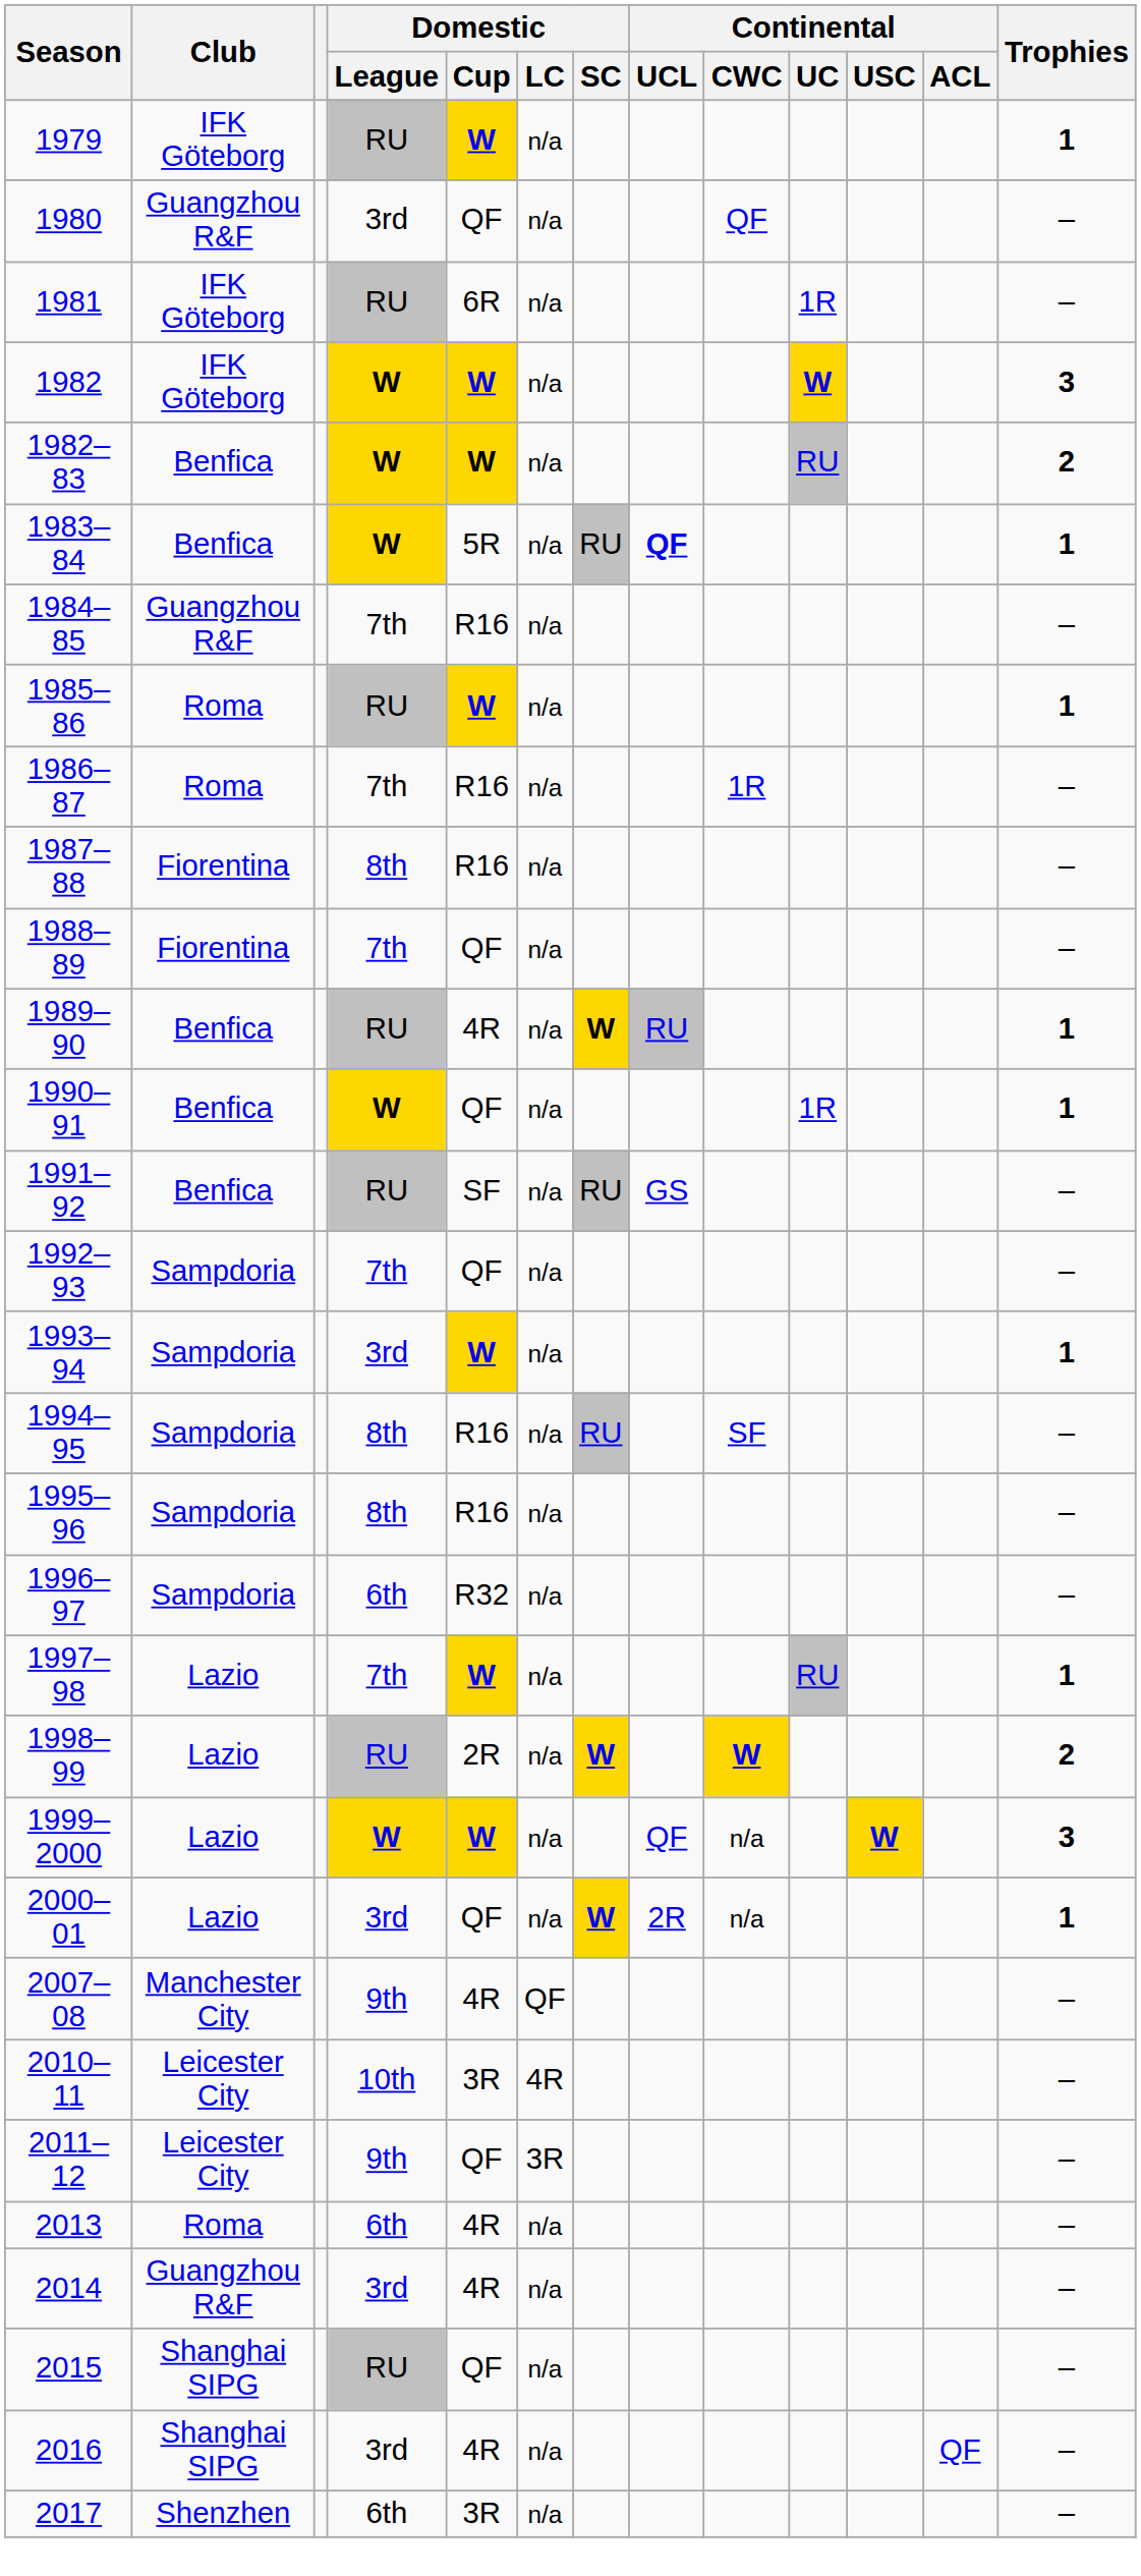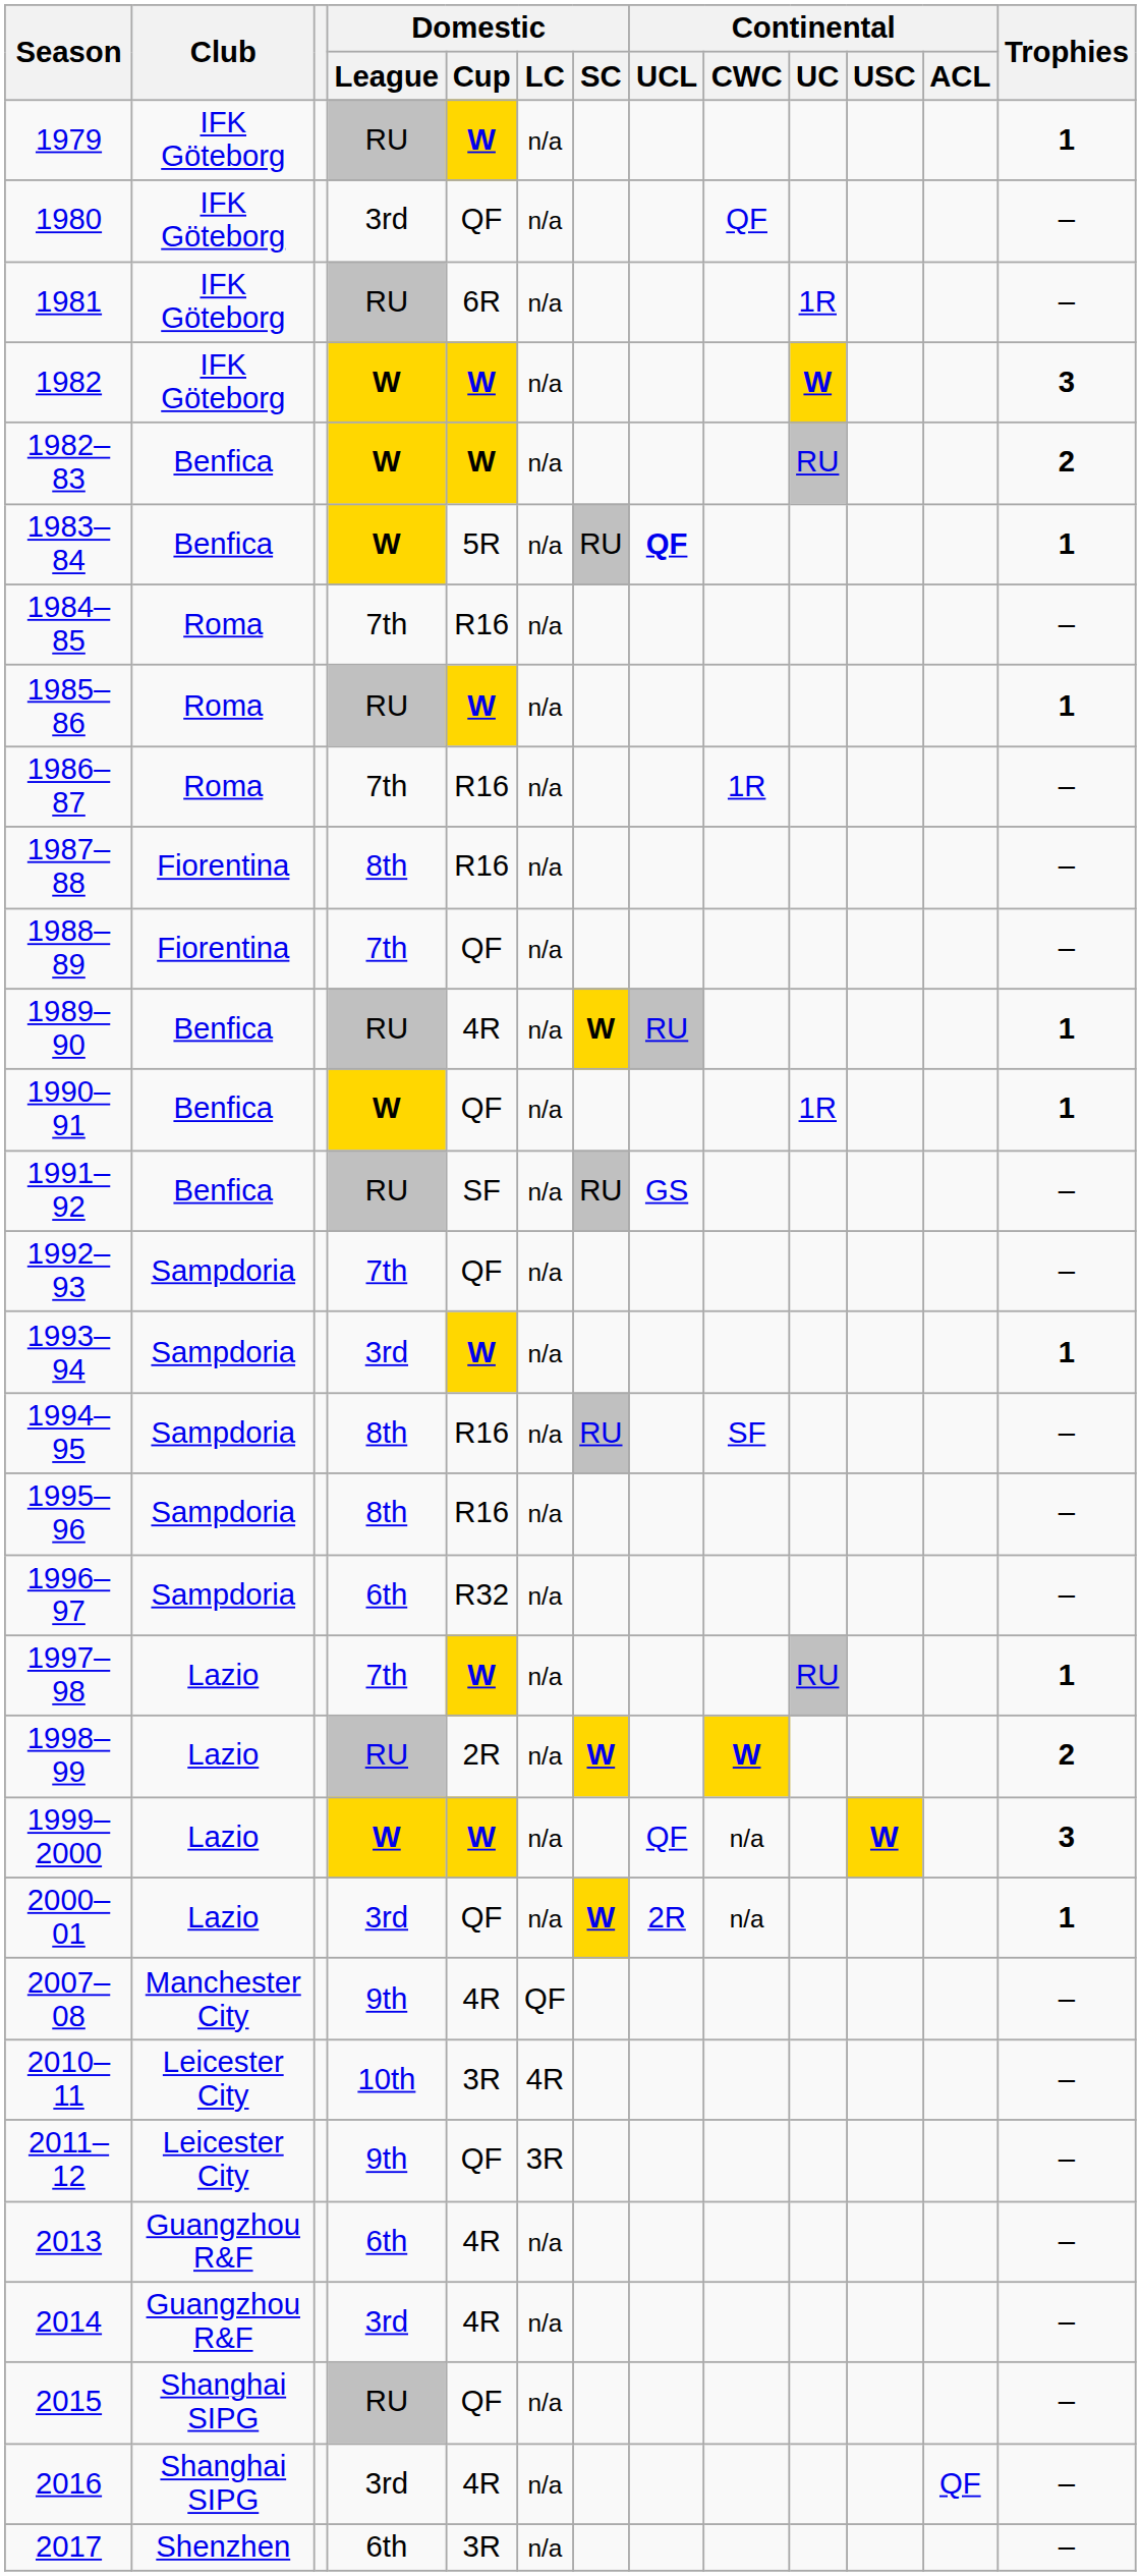1980 | Club: Guangzhou R&F -> IFK Göteborg
1984–85 | Club: Guangzhou R&F -> Roma
2013 | Club: Roma -> Guangzhou R&F
